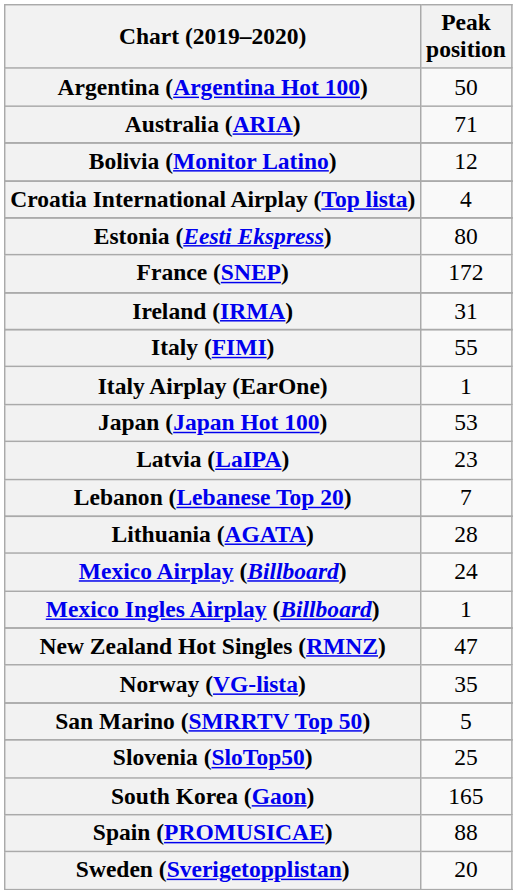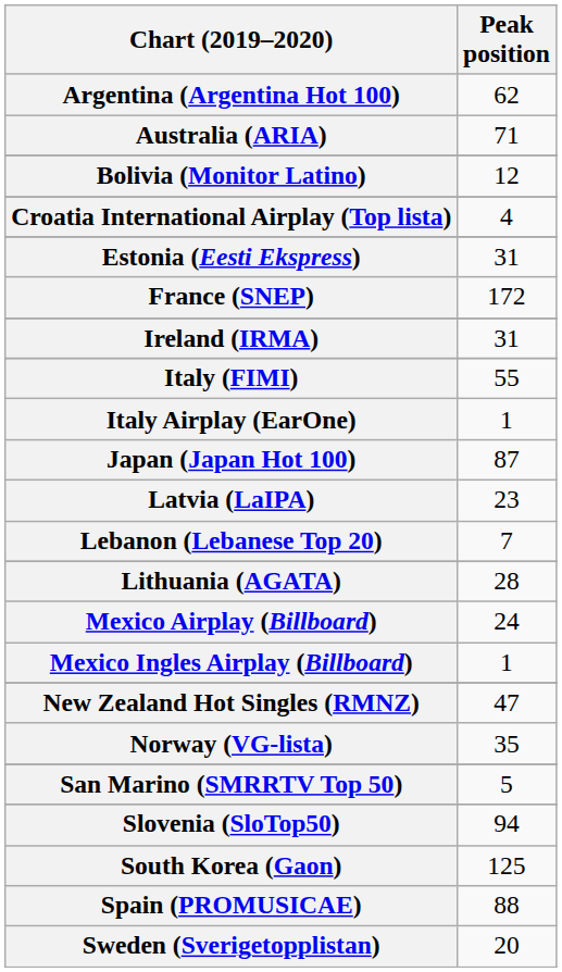Argentina (Argentina Hot 100) | Peak position: 50 -> 62
Estonia (Eesti Ekspress) | Peak position: 80 -> 31
Japan (Japan Hot 100) | Peak position: 53 -> 87
Slovenia (SloTop50) | Peak position: 25 -> 94
South Korea (Gaon) | Peak position: 165 -> 125
